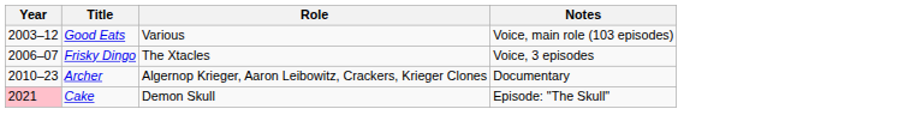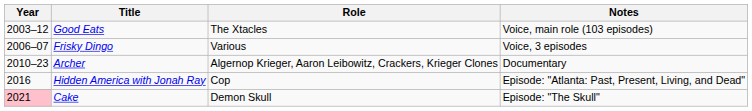Good Eats | Role: Various -> The Xtacles
Frisky Dingo | Role: The Xtacles -> Various
+ row: 2016 | Hidden America with Jonah Ray | Cop | Episode: "Atlanta: Past, Present, Living, and Dead"
